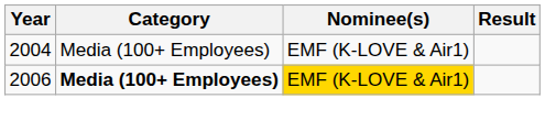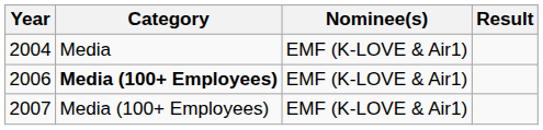2004 | Category: Media (100+ Employees) -> Media
2006 | Nominee(s): gold background -> no background
+ row: 2007 | Media (100+ Employees) | EMF (K-LOVE & Air1)
